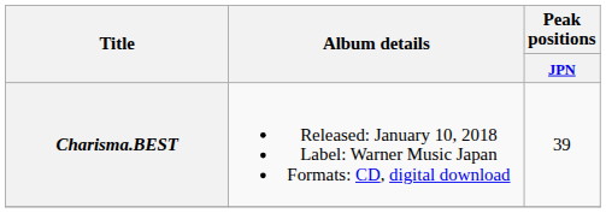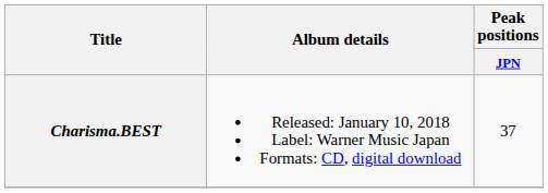Charisma.BEST | Peak positions / JPN: 39 -> 37
